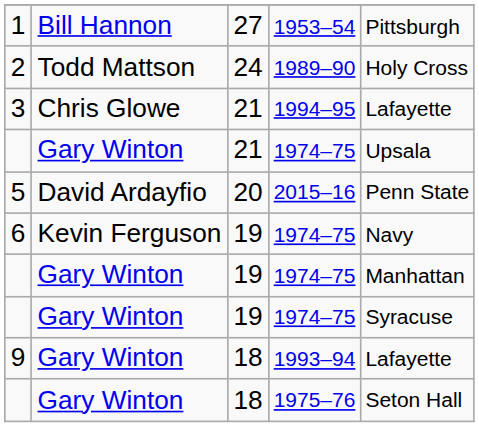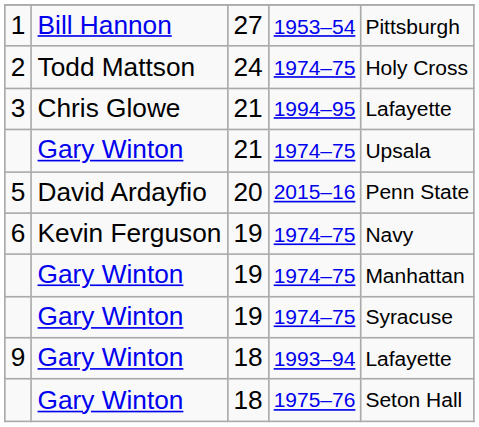2 | column 4: 1989–90 -> 1974–75
